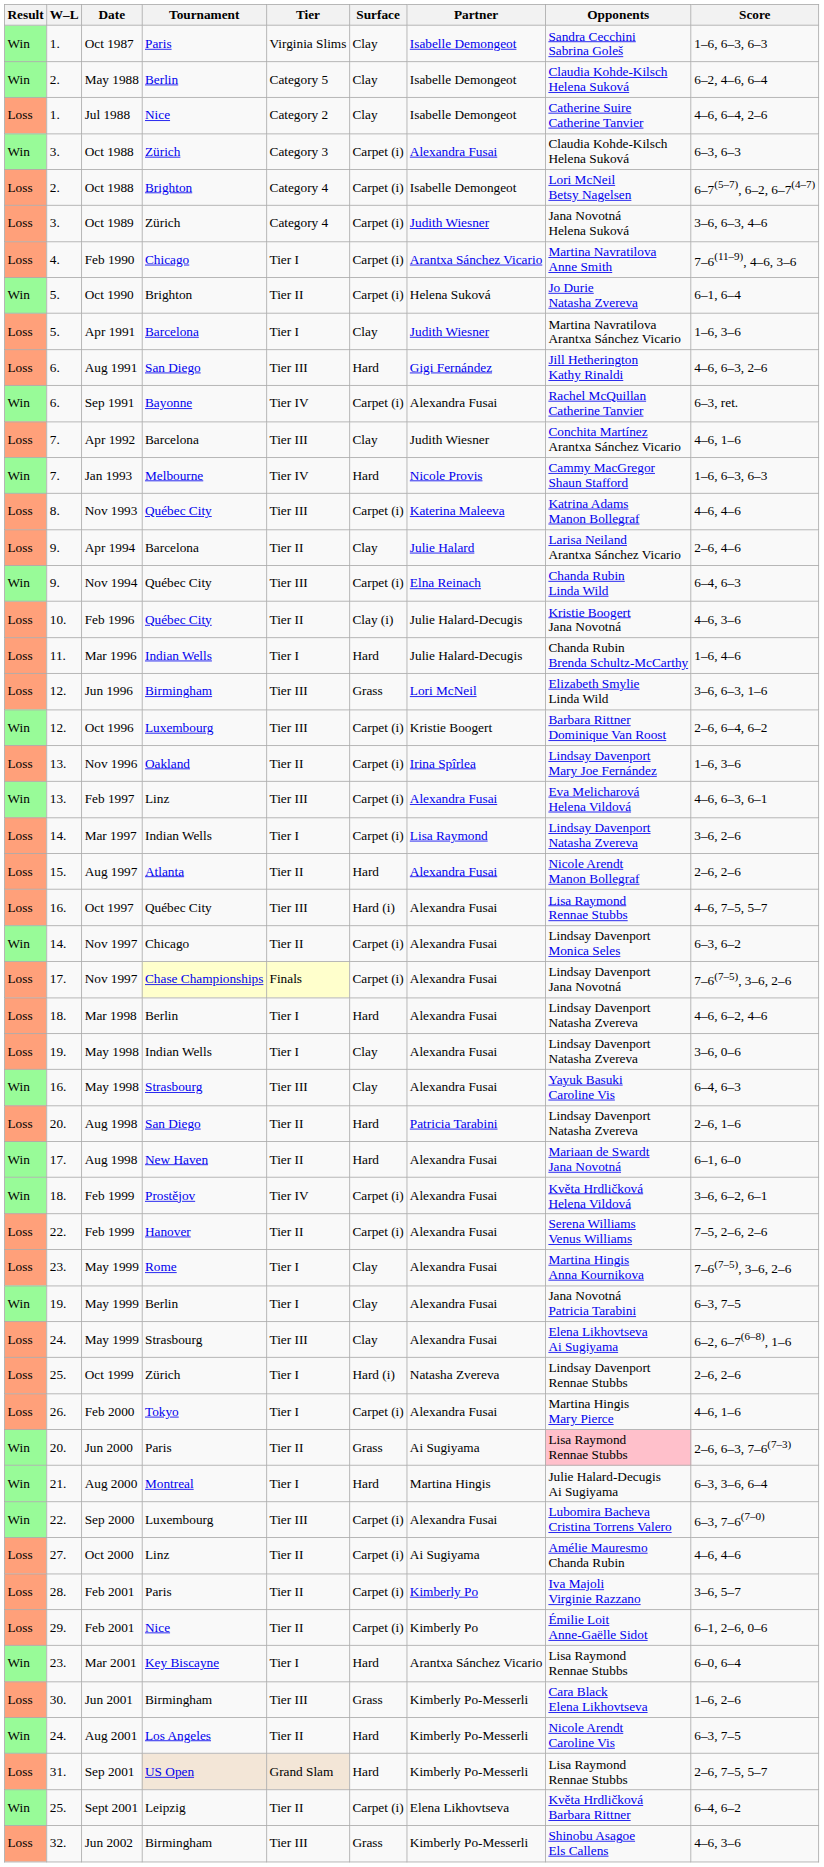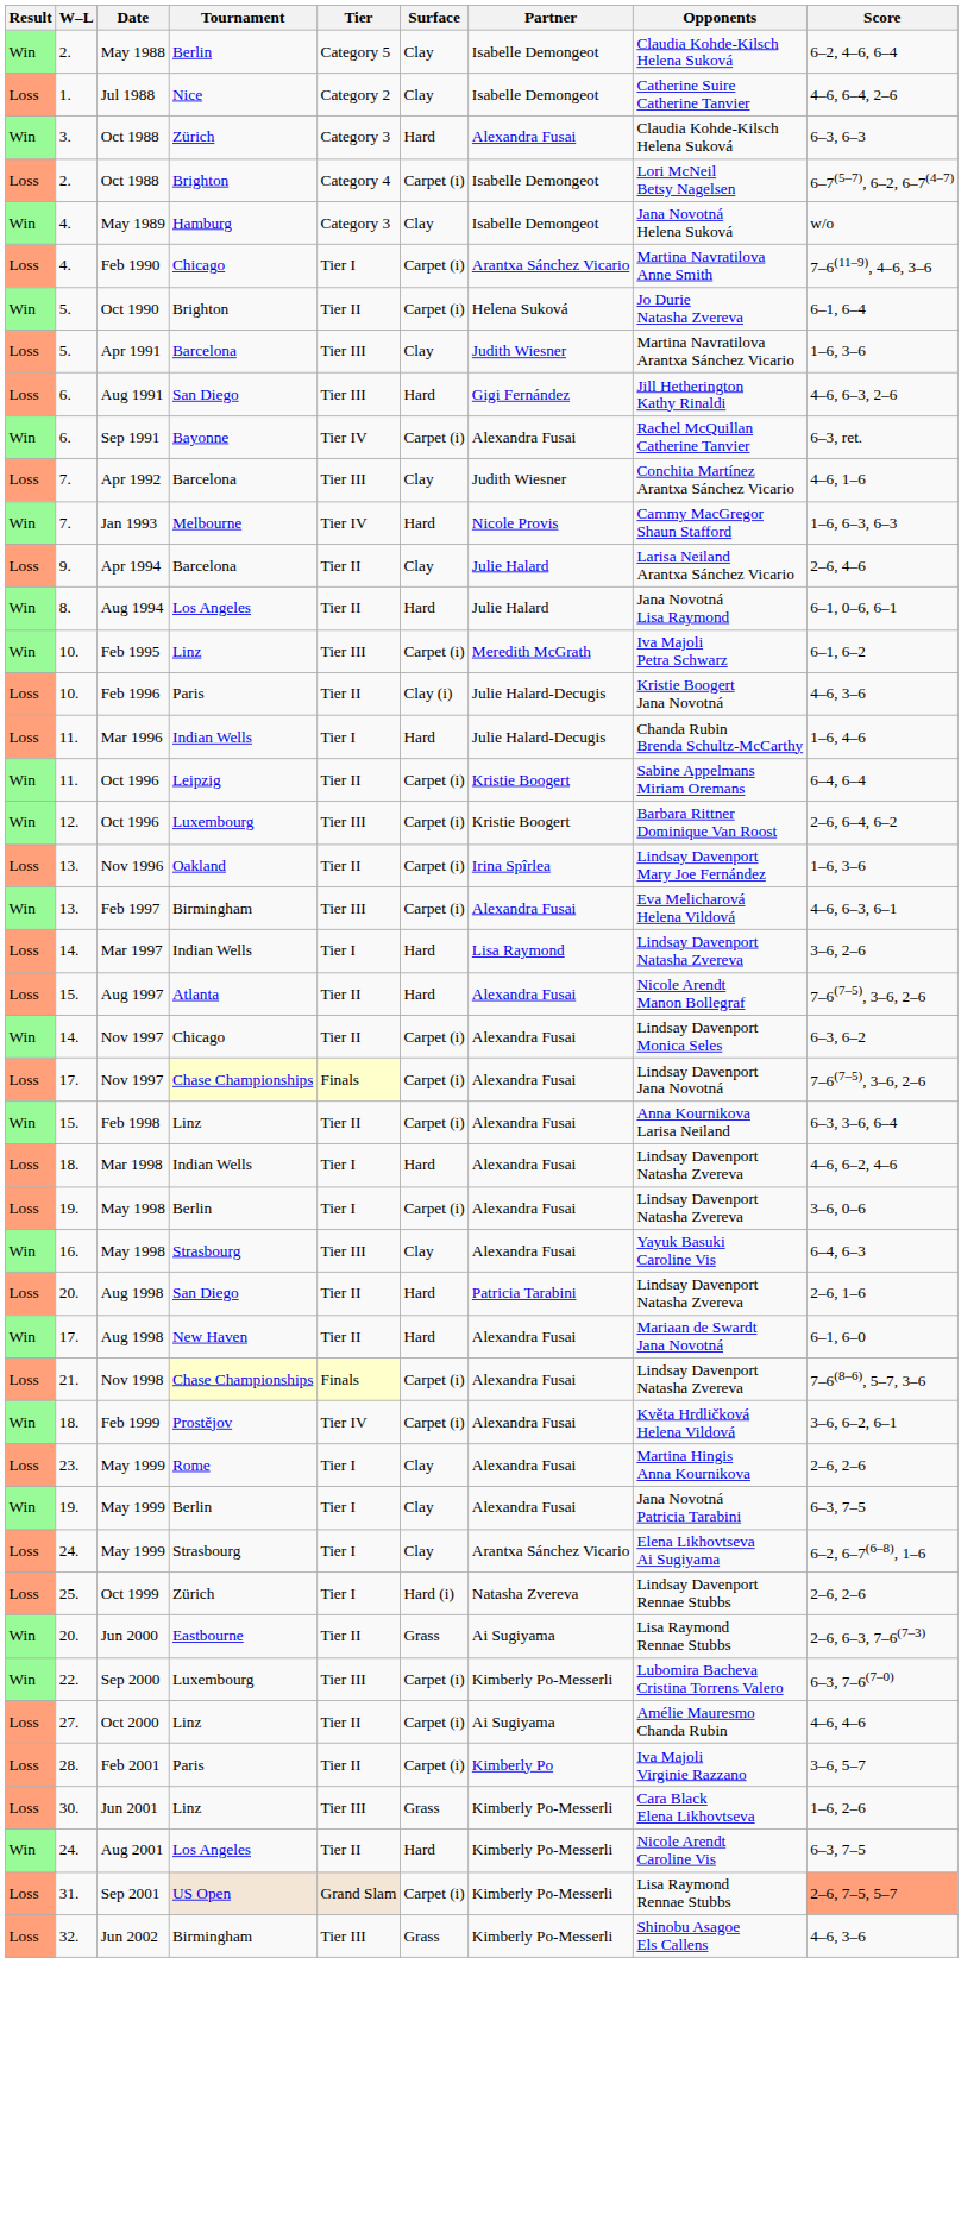- row: Win | 1. | Oct 1987 | Paris | Virginia Slims | Clay | Isabelle Demongeot | Sandra Cecchini Sabrina Goleš | 1–6, 6–3, 6–3
3. / Oct 1988 | Surface: Carpet (i) -> Hard
+ row: Win | 4. | May 1989 | Hamburg | Category 3 | Clay | Isabelle Demongeot | Jana Novotná Helena Suková | w/o
- row: Loss | 3. | Oct 1989 | Zürich | Category 4 | Carpet (i) | Judith Wiesner | Jana Novotná Helena Suková | 3–6, 6–3, 4–6
Apr 1991 | Tier: Tier I -> Tier III
- row: Loss | 8. | Nov 1993 | Québec City | Tier III | Carpet (i) | Katerina Maleeva | Katrina Adams Manon Bollegraf | 4–6, 4–6
+ row: Win | 8. | Aug 1994 | Los Angeles | Tier II | Hard | Julie Halard | Jana Novotná Lisa Raymond | 6–1, 0–6, 6–1
- row: Win | 9. | Nov 1994 | Québec City | Tier III | Carpet (i) | Elna Reinach | Chanda Rubin Linda Wild | 6–4, 6–3
+ row: Win | 10. | Feb 1995 | Linz | Tier III | Carpet (i) | Meredith McGrath | Iva Majoli Petra Schwarz | 6–1, 6–2
Feb 1996 | Tournament: Québec City -> Paris
- row: Loss | 12. | Jun 1996 | Birmingham | Tier III | Grass | Lori McNeil | Elizabeth Smylie Linda Wild | 3–6, 6–3, 1–6
+ row: Win | 11. | Oct 1996 | Leipzig | Tier II | Carpet (i) | Kristie Boogert | Sabine Appelmans Miriam Oremans | 6–4, 6–4
Feb 1997 | Tournament: Linz -> Birmingham
Mar 1997 | Surface: Carpet (i) -> Hard
Aug 1997 | Score: 2–6, 2–6 -> 7–6(7–5), 3–6, 2–6
- row: Loss | 16. | Oct 1997 | Québec City | Tier III | Hard (i) | Alexandra Fusai | Lisa Raymond Rennae Stubbs | 4–6, 7–5, 5–7
+ row: Win | 15. | Feb 1998 | Linz | Tier II | Carpet (i) | Alexandra Fusai | Anna Kournikova Larisa Neiland | 6–3, 3–6, 6–4
Mar 1998 | Tournament: Berlin -> Indian Wells
19. / May 1998 | Tournament: Indian Wells -> Berlin
19. / May 1998 | Surface: Clay -> Carpet (i)
+ row: Loss | 21. | Nov 1998 | Chase Championships | Finals | Carpet (i) | Alexandra Fusai | Lindsay Davenport Natasha Zvereva | 7–6(8–6), 5–7, 3–6
- row: Loss | 22. | Feb 1999 | Hanover | Tier II | Carpet (i) | Alexandra Fusai | Serena Williams Venus Williams | 7–5, 2–6, 2–6
23. / May 1999 | Score: 7–6(7–5), 3–6, 2–6 -> 2–6, 2–6
24. / May 1999 | Tier: Tier III -> Tier I
24. / May 1999 | Partner: Alexandra Fusai -> Arantxa Sánchez Vicario
- row: Loss | 26. | Feb 2000 | Tokyo | Tier I | Carpet (i) | Alexandra Fusai | Martina Hingis Mary Pierce | 4–6, 1–6
Jun 2000 | Tournament: Paris -> Eastbourne
Jun 2000 | Opponents: pink background -> no background
- row: Win | 21. | Aug 2000 | Montreal | Tier I | Hard | Martina Hingis | Julie Halard-Decugis Ai Sugiyama | 6–3, 3–6, 6–4
Sep 2000 | Partner: Alexandra Fusai -> Kimberly Po-Messerli
- row: Loss | 29. | Feb 2001 | Nice | Tier II | Carpet (i) | Kimberly Po | Émilie Loit Anne-Gaëlle Sidot | 6–1, 2–6, 0–6
- row: Win | 23. | Mar 2001 | Key Biscayne | Tier I | Hard | Arantxa Sánchez Vicario | Lisa Raymond Rennae Stubbs | 6–0, 6–4
Jun 2001 | Tournament: Birmingham -> Linz
Sep 2001 | Surface: Hard -> Carpet (i)
Sep 2001 | Score: no background -> lightsalmon background
- row: Win | 25. | Sept 2001 | Leipzig | Tier II | Carpet (i) | Elena Likhovtseva | Květa Hrdličková Barbara Rittner | 6–4, 6–2
